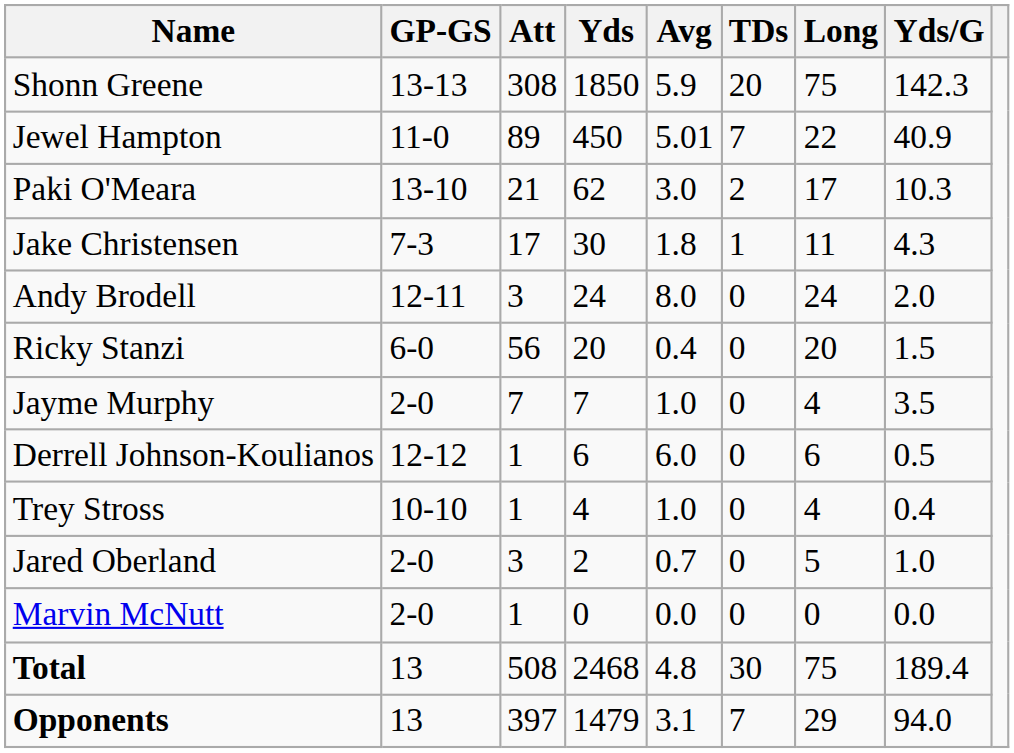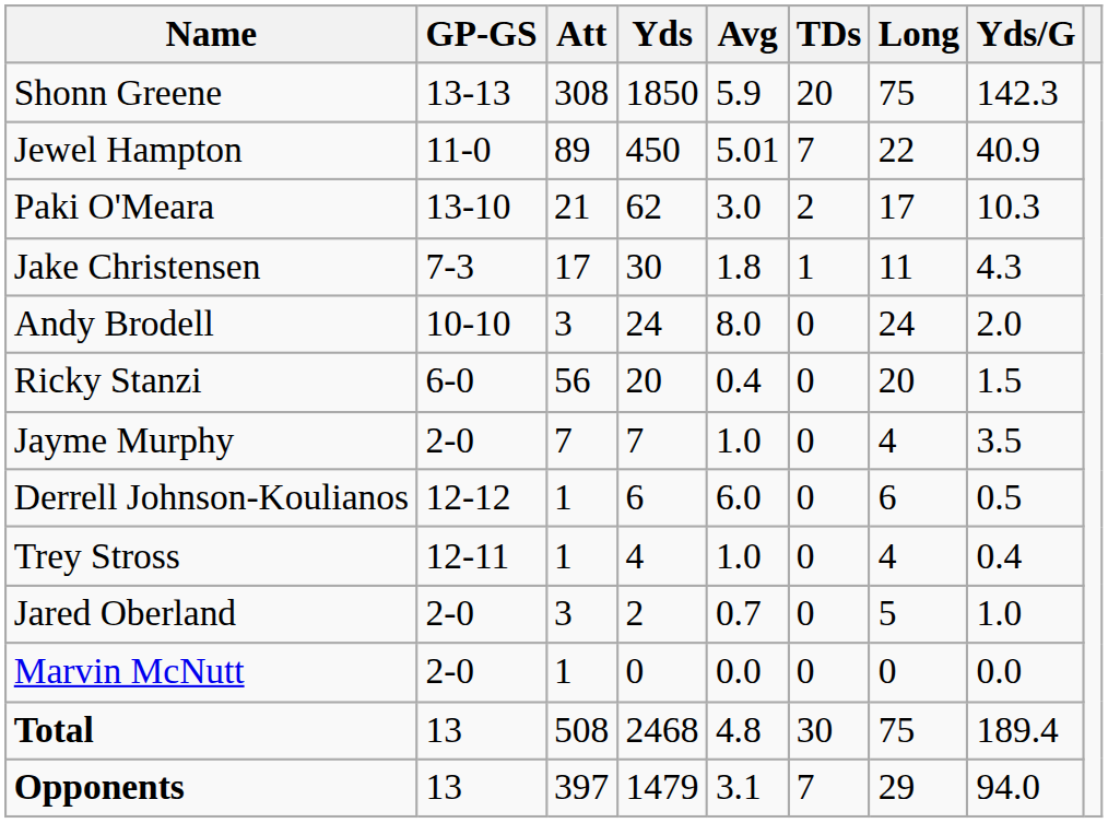Andy Brodell | GP-GS: 12-11 -> 10-10
Trey Stross | GP-GS: 10-10 -> 12-11
